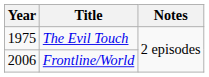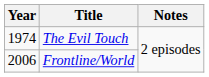The Evil Touch | Year: 1975 -> 1974
